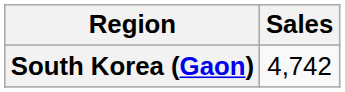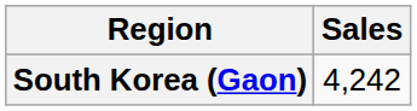South Korea (Gaon) | Sales: 4,742 -> 4,242
